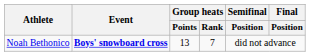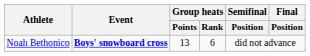Noah Bethonico | Group heats / Rank: 7 -> 6
